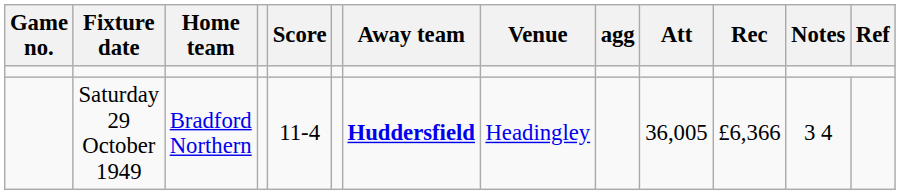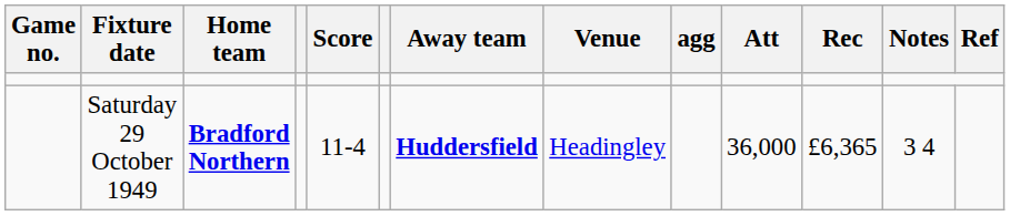Saturday 29 October 1949 | Home team: normal -> bold
Saturday 29 October 1949 | Att: 36,005 -> 36,000
Saturday 29 October 1949 | Rec: £6,366 -> £6,365
